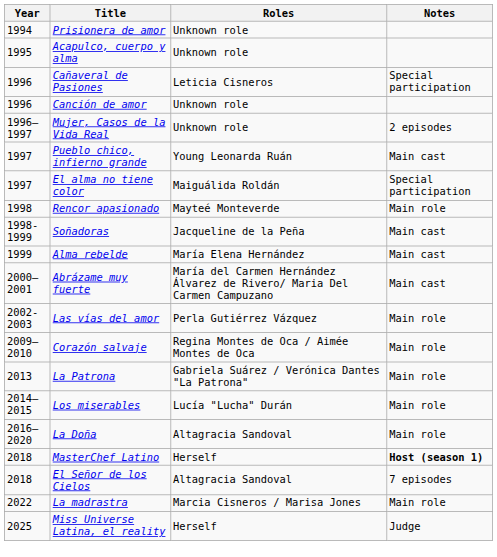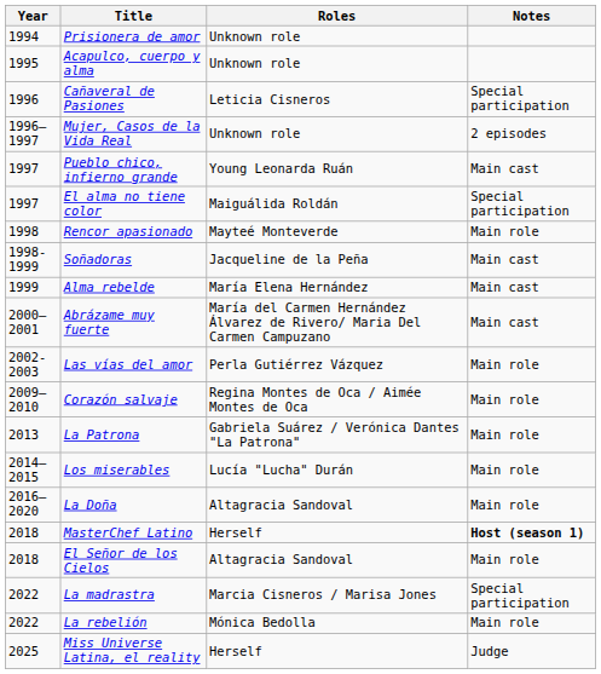- row: 1996 | Canción de amor | Unknown role
El Señor de los Cielos | Notes: 7 episodes -> Main role
La madrastra | Notes: Main role -> Special participation
+ row: 2022 | La rebelión | Mónica Bedolla | Main role
